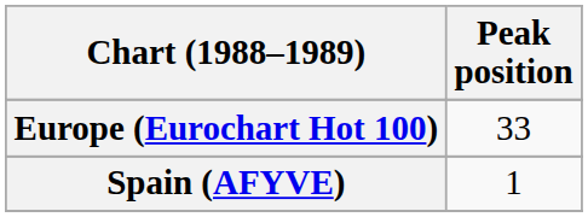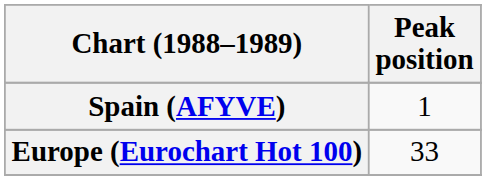rows swapped: Europe (Eurochart Hot 100) <-> Spain (AFYVE)
